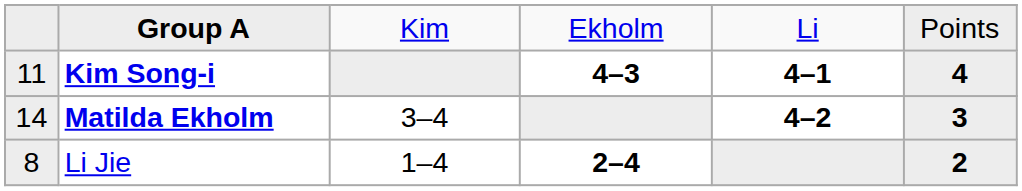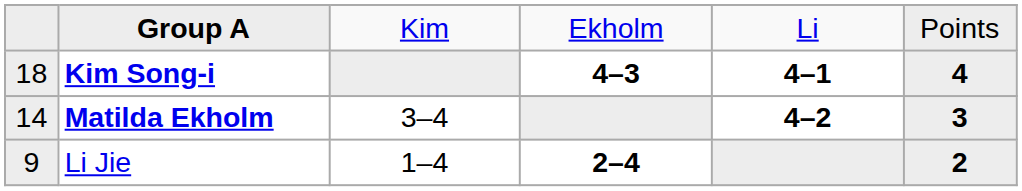Kim Song-i | column 1: 11 -> 18
Li Jie | column 1: 8 -> 9
